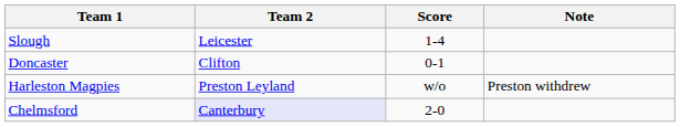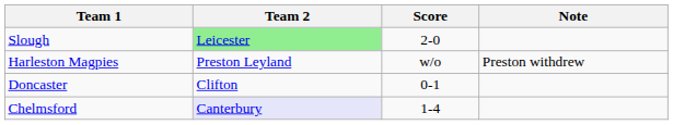Slough | Team 2: no background -> lightgreen background
Slough | Score: 1-4 -> 2-0
rows swapped: Doncaster <-> Harleston Magpies
Chelmsford | Score: 2-0 -> 1-4
